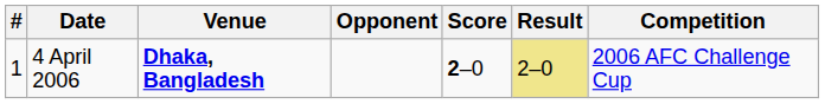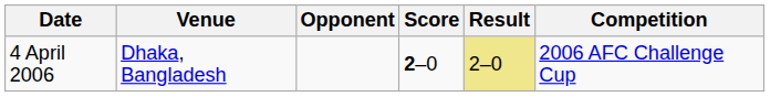- column: # | 1
4 April 2006 | Venue: bold -> normal
